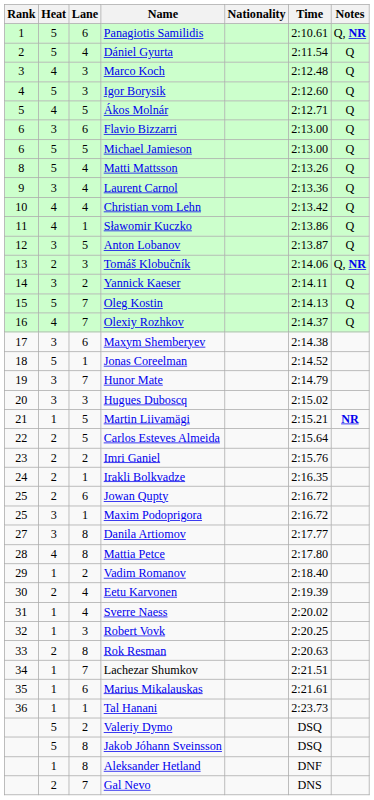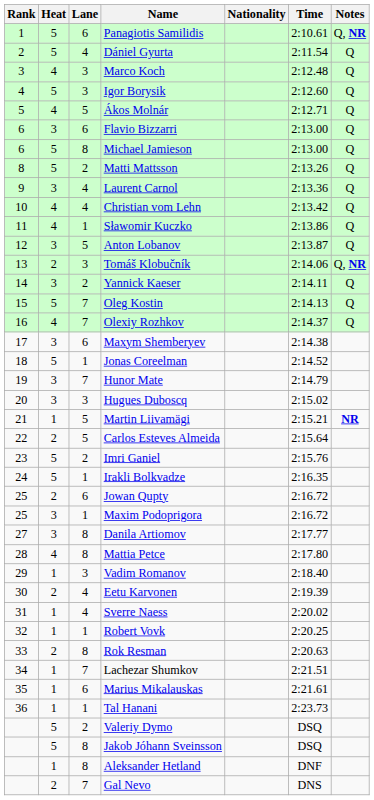Michael Jamieson | Lane: 5 -> 8
Matti Mattsson | Lane: 4 -> 2
Imri Ganiel | Heat: 2 -> 5
Irakli Bolkvadze | Heat: 2 -> 5
Vadim Romanov | Lane: 2 -> 3
Robert Vovk | Lane: 3 -> 1
